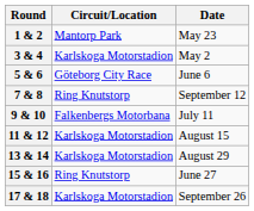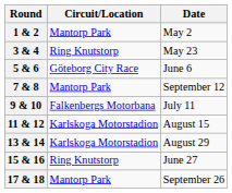1 & 2 | Date: May 23 -> May 2
3 & 4 | Circuit/Location: Karlskoga Motorstadion -> Ring Knutstorp
3 & 4 | Date: May 2 -> May 23
7 & 8 | Circuit/Location: Ring Knutstorp -> Mantorp Park
17 & 18 | Circuit/Location: Karlskoga Motorstadion -> Mantorp Park
